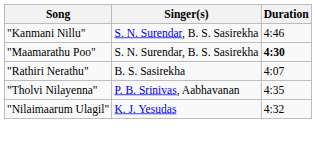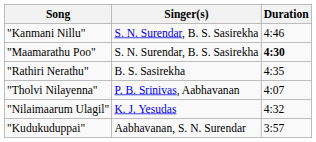"Rathiri Nerathu" | Duration: 4:07 -> 4:35
"Tholvi Nilayenna" | Duration: 4:35 -> 4:07
+ row: "Kudukuduppai" | Aabhavanan, S. N. Surendar | 3:57
